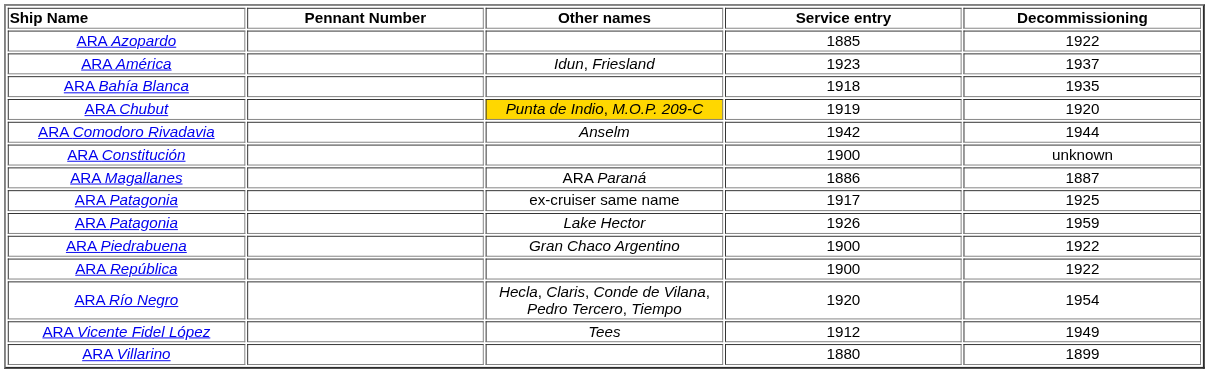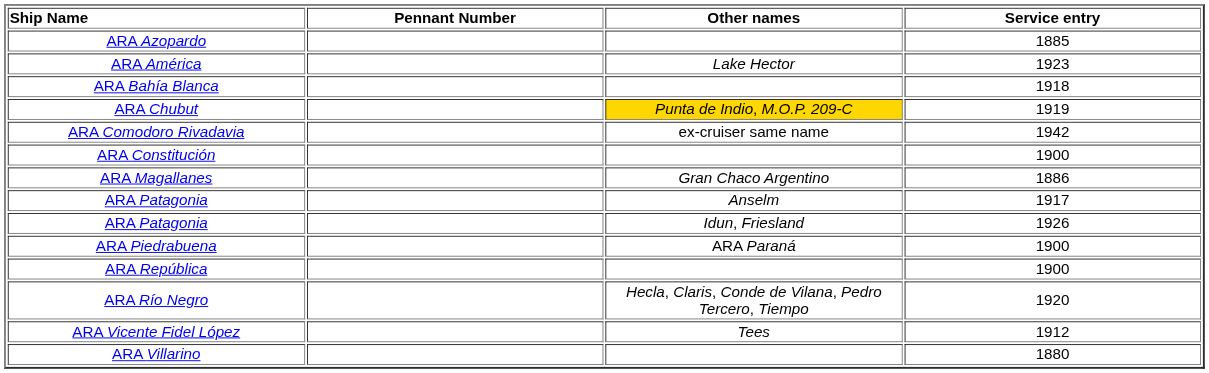- column: Decommissioning | 1922 | 1937 | 1935 | 1920 | 1944 | unknown | 1887 | 1925 | 1959 | 1922 | 1922 | 1954 | 1949 | 1899
ARA América | Other names: Idun, Friesland -> Lake Hector
ARA Comodoro Rivadavia | Other names: Anselm -> ex-cruiser same name
ARA Magallanes | Other names: ARA Paraná -> Gran Chaco Argentino
ARA Patagonia / 1917 | Other names: ex-cruiser same name -> Anselm
ARA Patagonia / 1926 | Other names: Lake Hector -> Idun, Friesland
ARA Piedrabuena | Other names: Gran Chaco Argentino -> ARA Paraná
